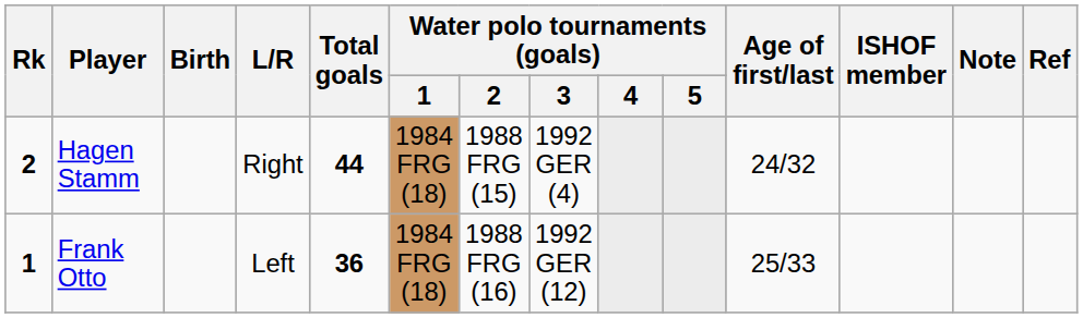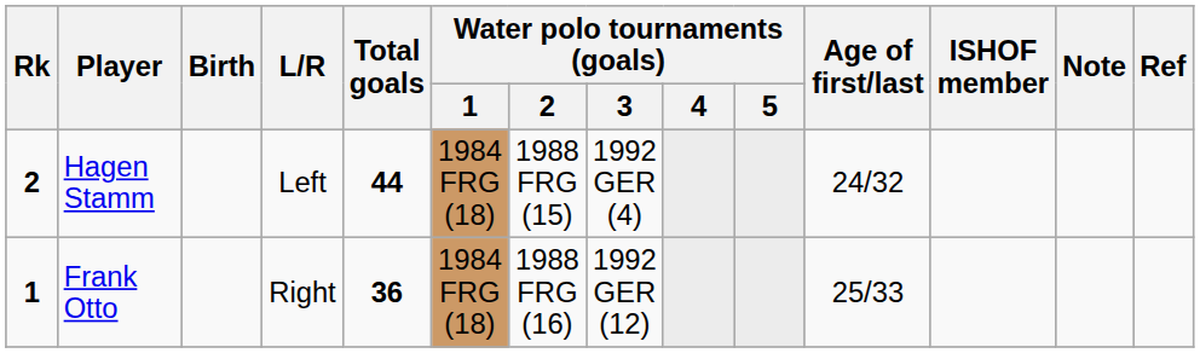Hagen Stamm | L/R: Right -> Left
Frank Otto | L/R: Left -> Right
